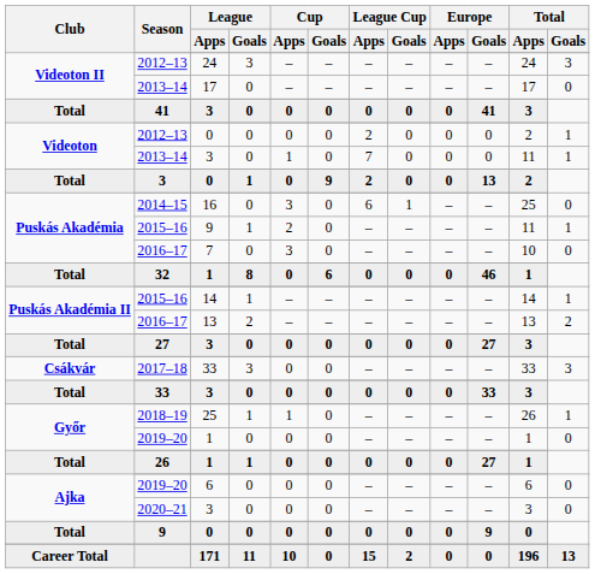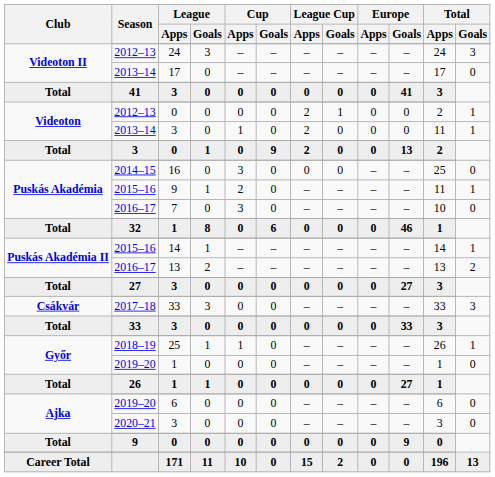Videoton / 2012–13 | League Cup / Goals: 0 -> 1
Videoton / 2013–14 | League Cup / Apps: 7 -> 2
2014–15 | League Cup / Apps: 6 -> 0
2014–15 | League Cup / Goals: 1 -> 0
